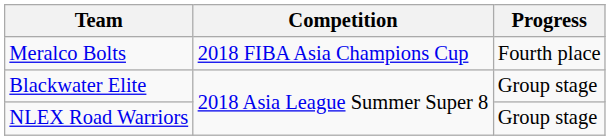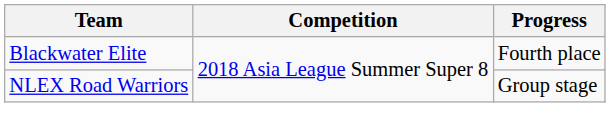- row: Meralco Bolts | 2018 FIBA Asia Champions Cup | Fourth place
Blackwater Elite | Progress: Group stage -> Fourth place
